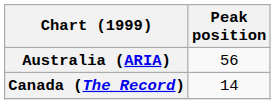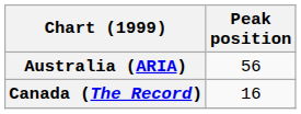Canada (The Record) | Peak position: 14 -> 16
